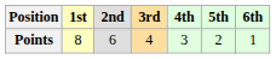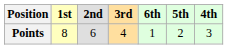columns swapped: 4th <-> 6th
